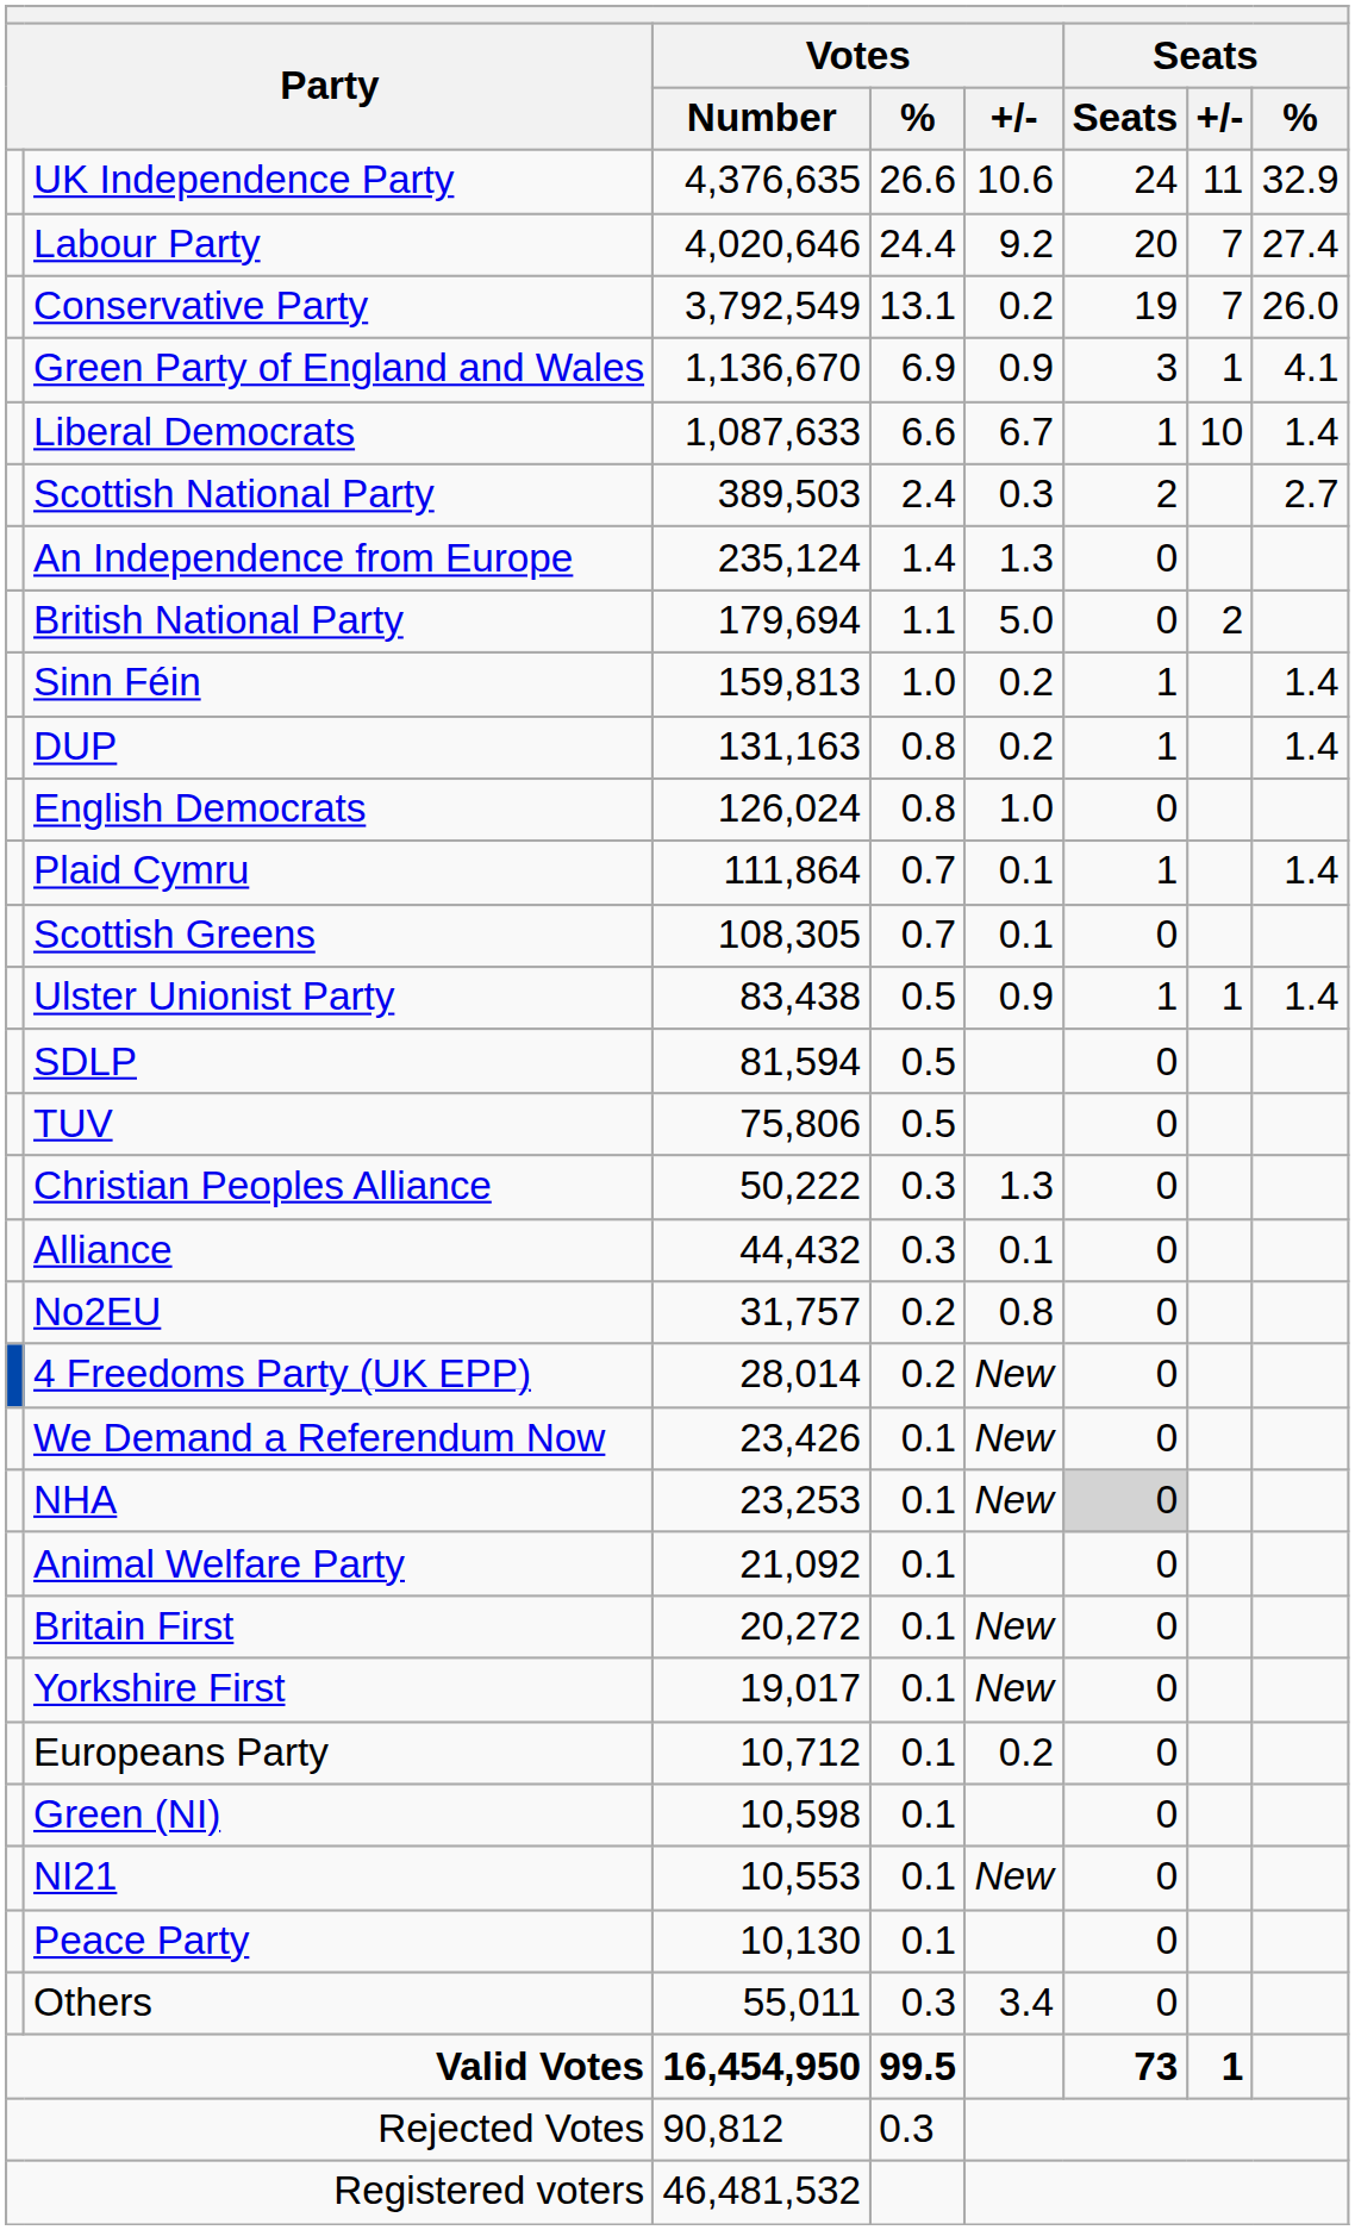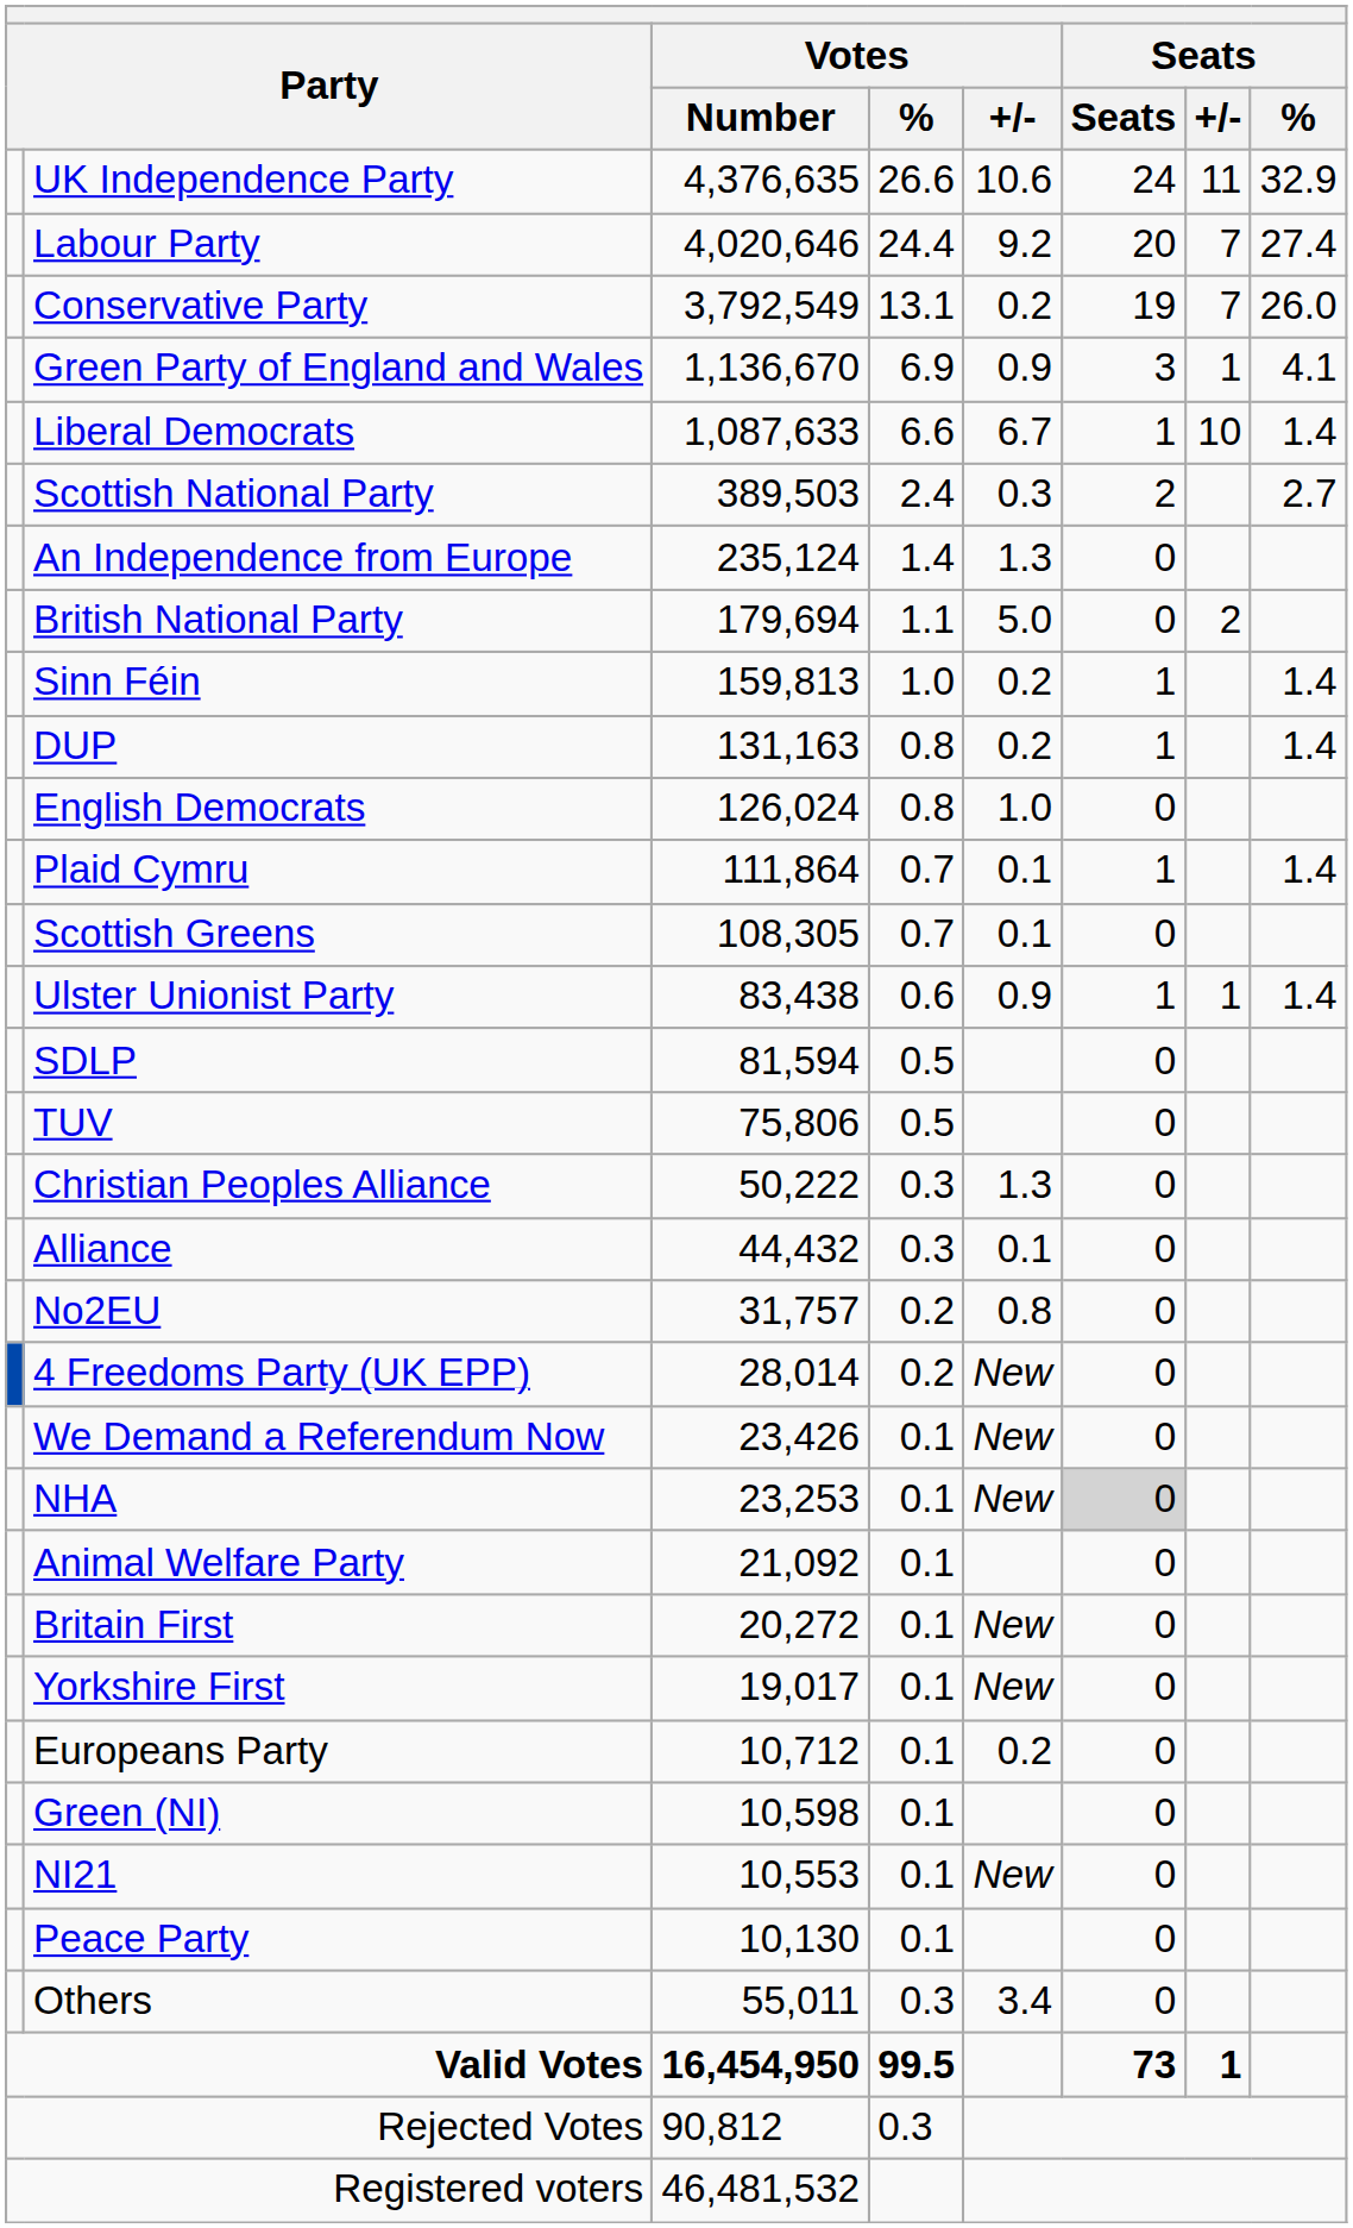Ulster Unionist Party | Votes / %: 0.5 -> 0.6
